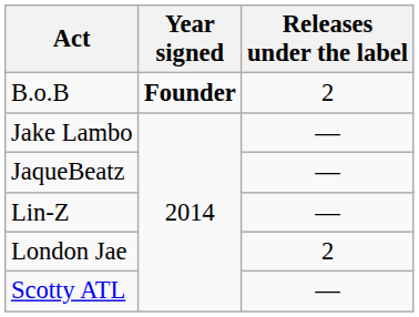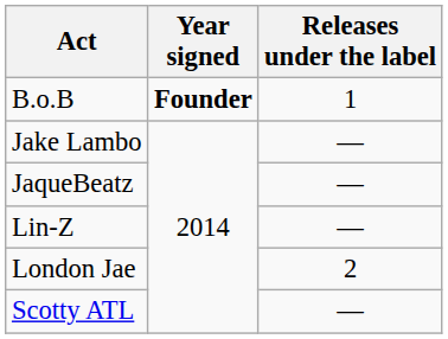B.o.B | Releases under the label: 2 -> 1
